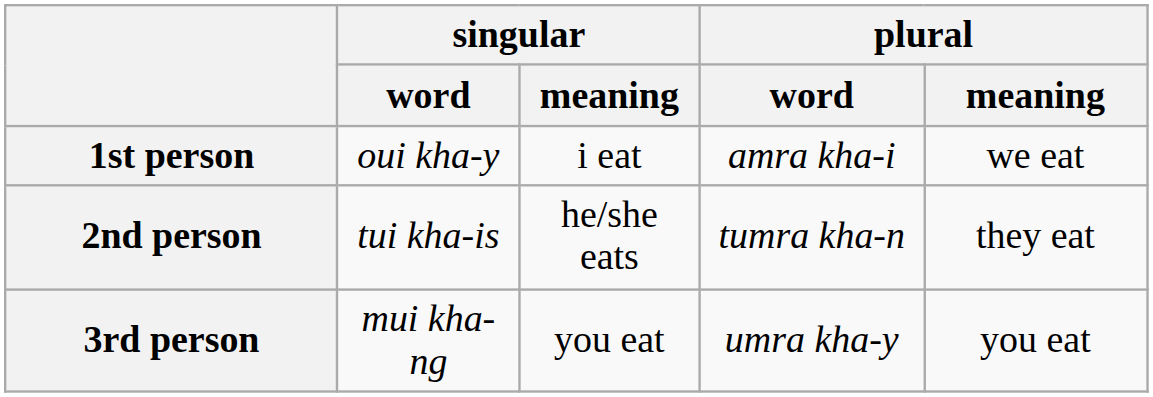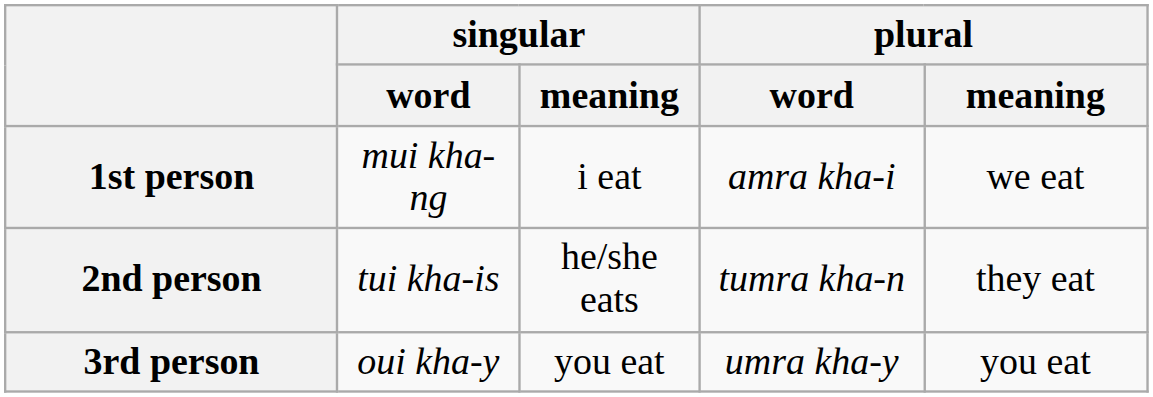1st person | singular / word: oui kha-y -> mui kha-ng
3rd person | singular / word: mui kha-ng -> oui kha-y
